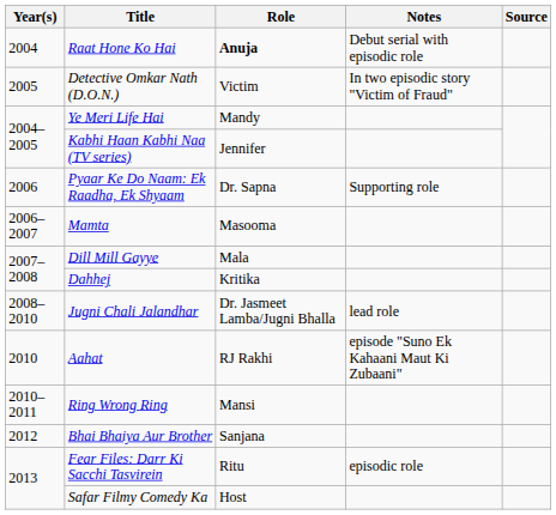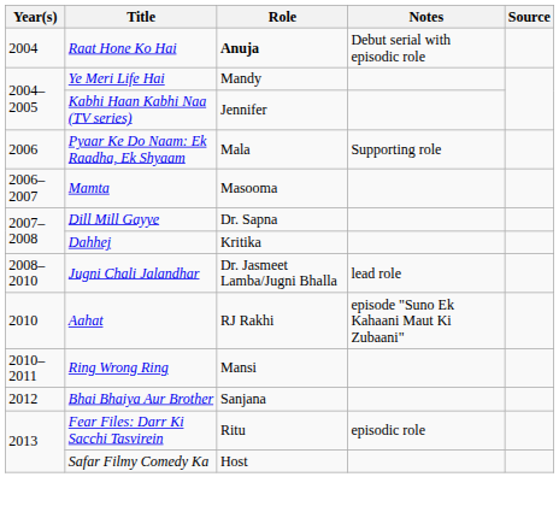- row: 2005 | Detective Omkar Nath (D.O.N.) | Victim | In two episodic story "Victim of Fraud"
Pyaar Ke Do Naam: Ek Raadha, Ek Shyaam | Role: Dr. Sapna -> Mala
Dill Mill Gayye | Role: Mala -> Dr. Sapna
